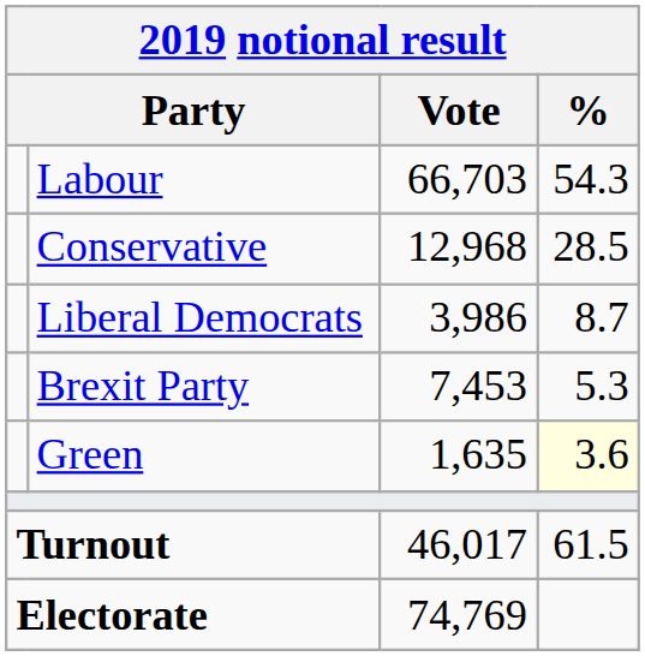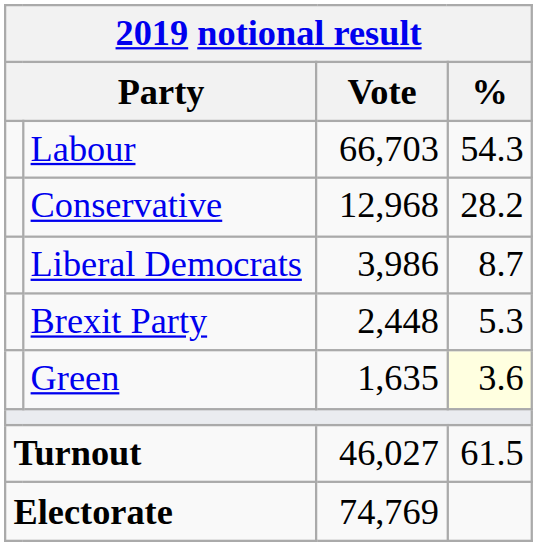Conservative | %: 28.5 -> 28.2
Brexit Party | Vote: 7,453 -> 2,448
Turnout | Vote: 46,017 -> 46,027
